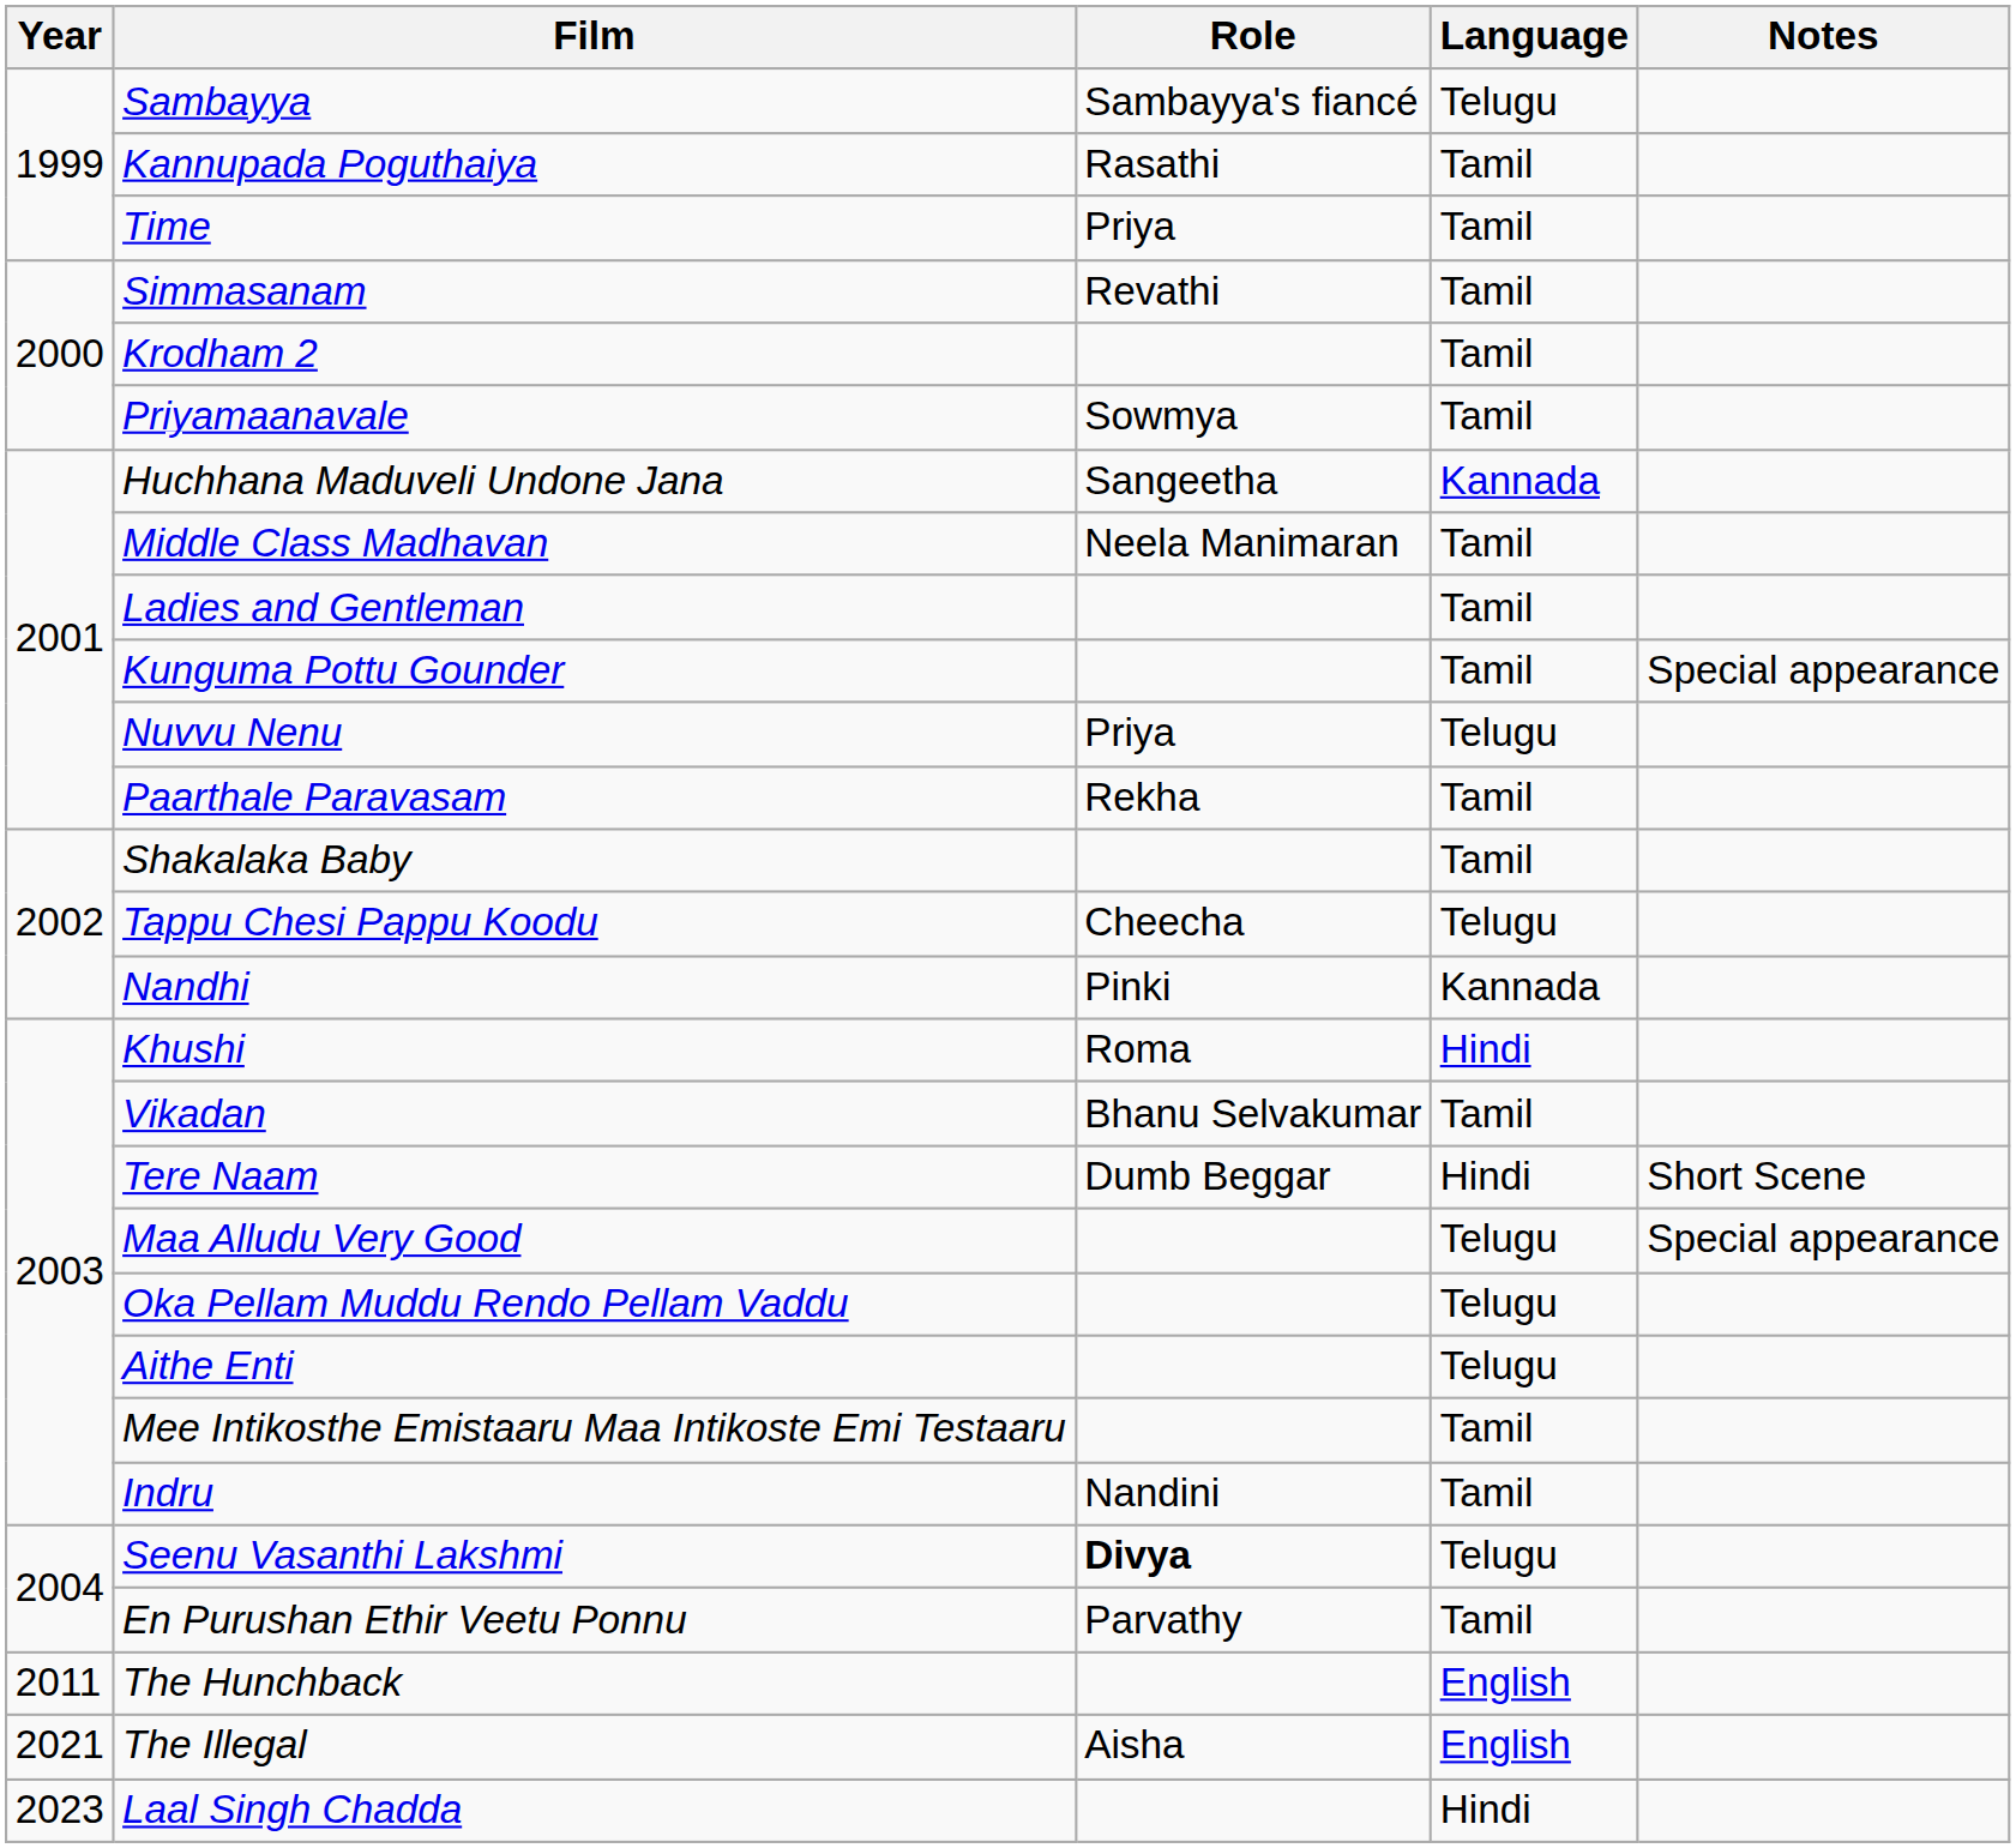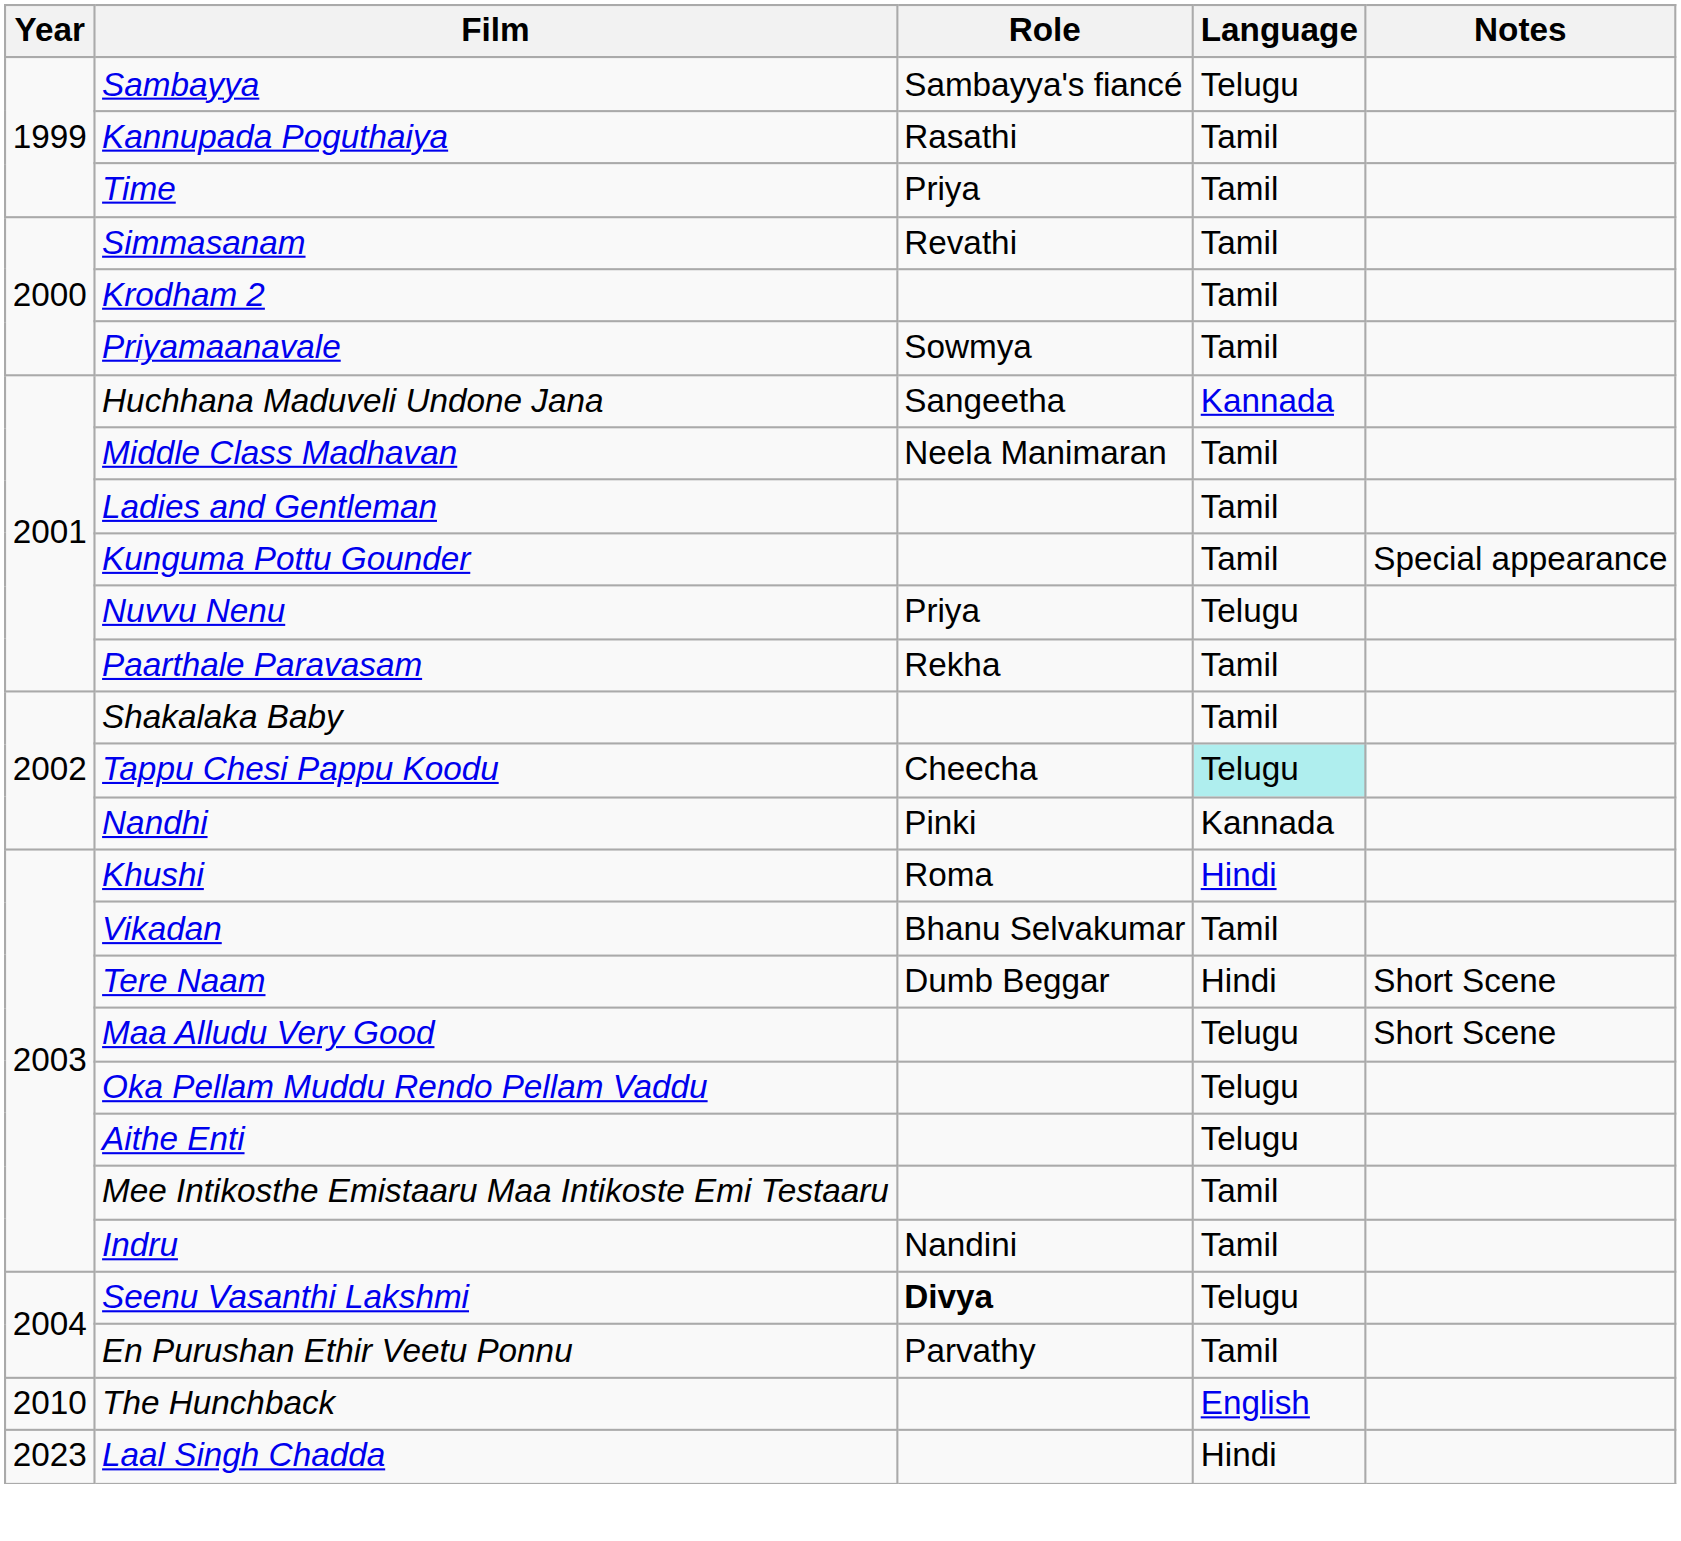Tappu Chesi Pappu Koodu | Language: no background -> paleturquoise background
Maa Alludu Very Good | Notes: Special appearance -> Short Scene
The Hunchback | Year: 2011 -> 2010
- row: 2021 | The Illegal | Aisha | English
